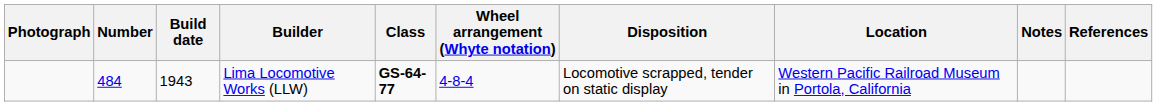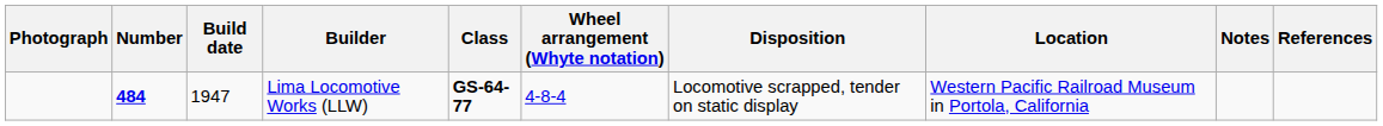Lima Locomotive Works (LLW) | Number: normal -> bold
Lima Locomotive Works (LLW) | Build date: 1943 -> 1947
